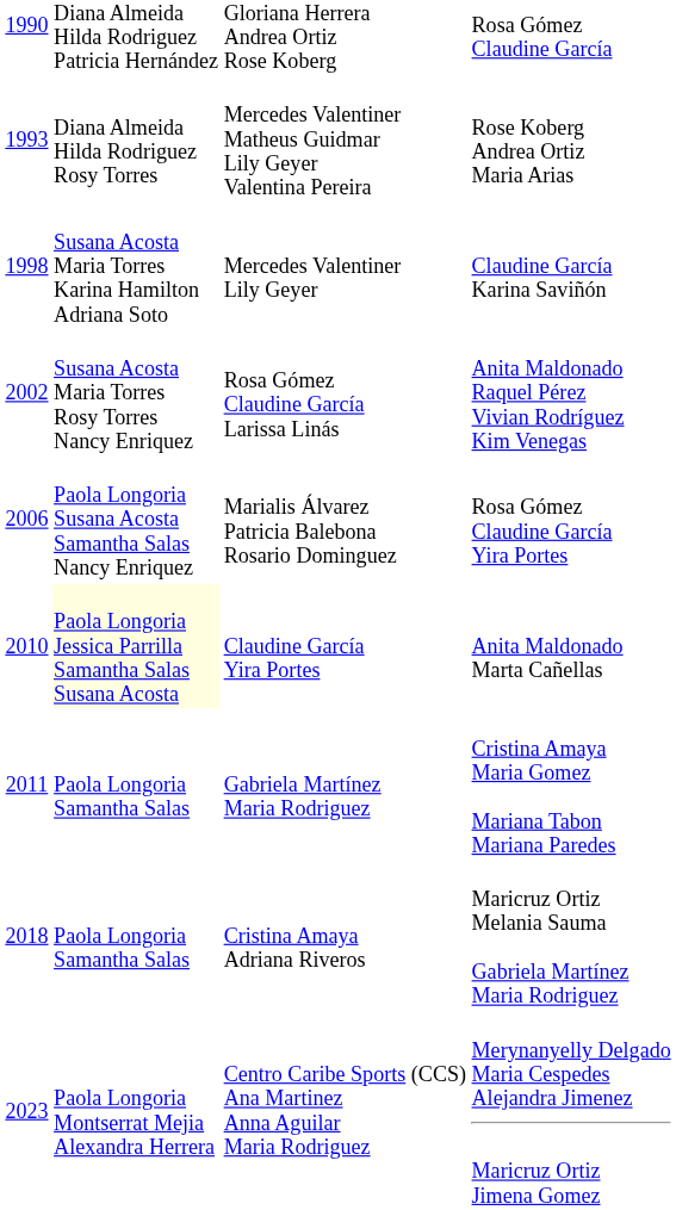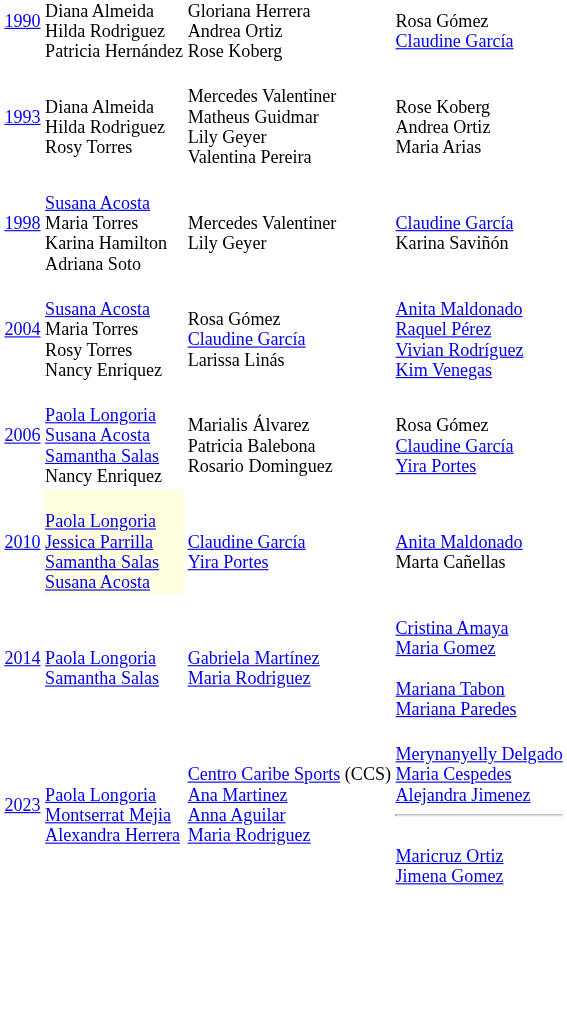Rosa Gómez Claudine García Larissa Linás | column 1: 2002 -> 2004
Gabriela Martínez Maria Rodriguez | column 1: 2011 -> 2014
- row: 2018 | Paola Longoria Samantha Salas | Cristina Amaya Adriana Riveros | Maricruz Ortiz Melania Sauma Gabriela Martínez Maria Rodriguez
